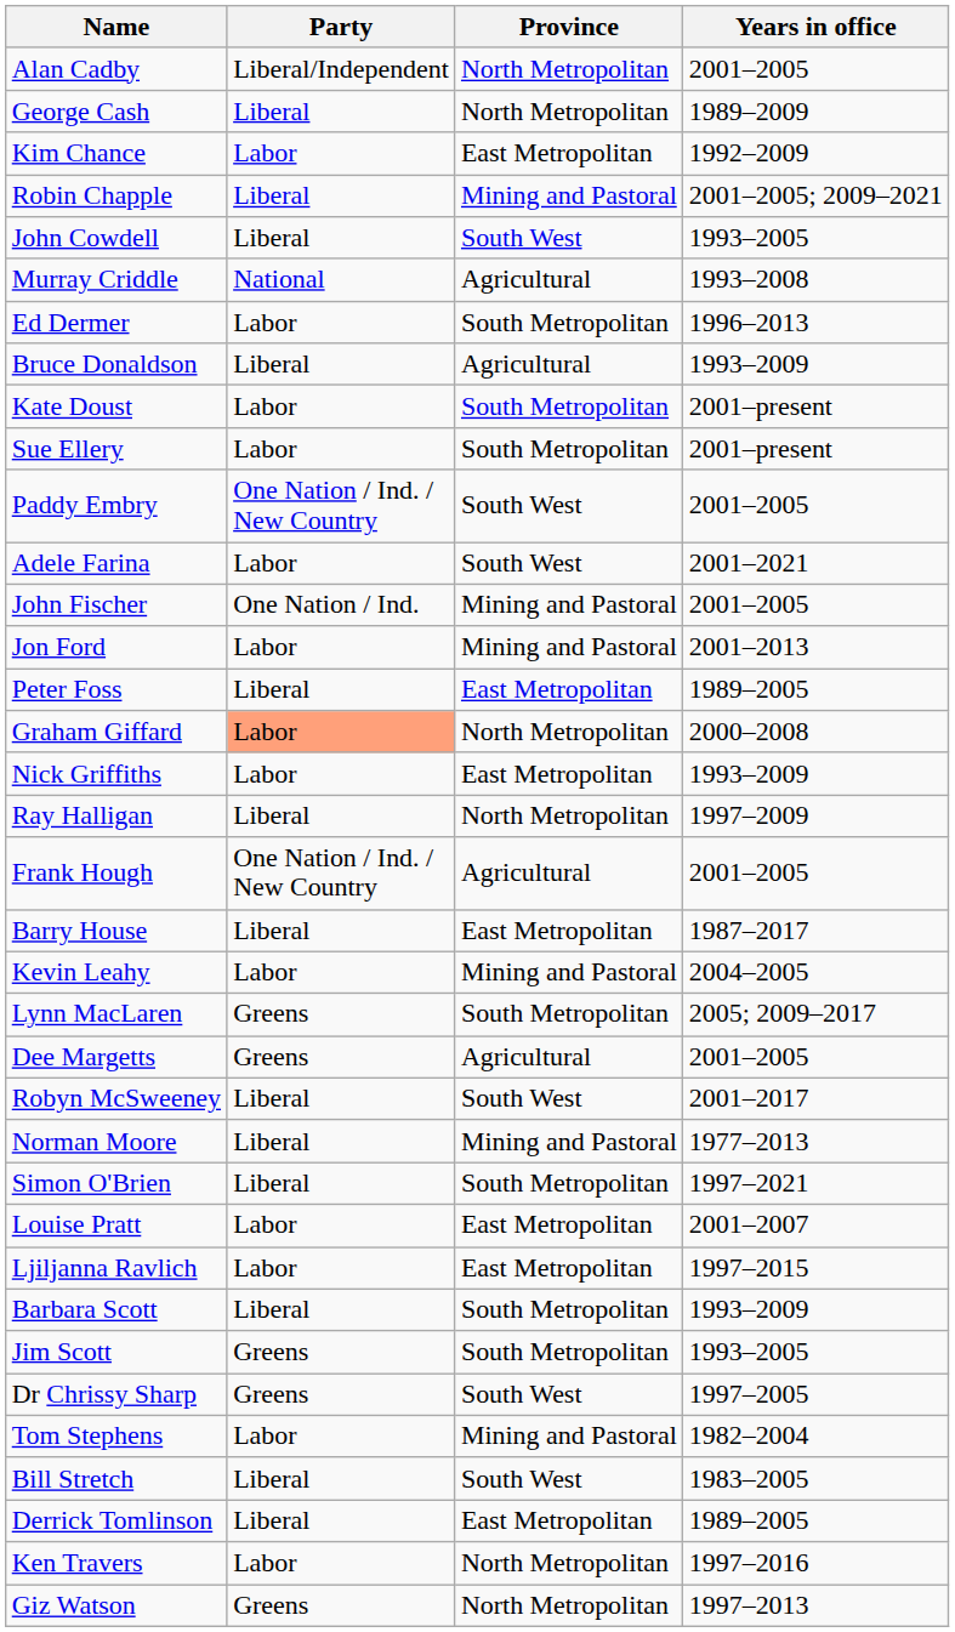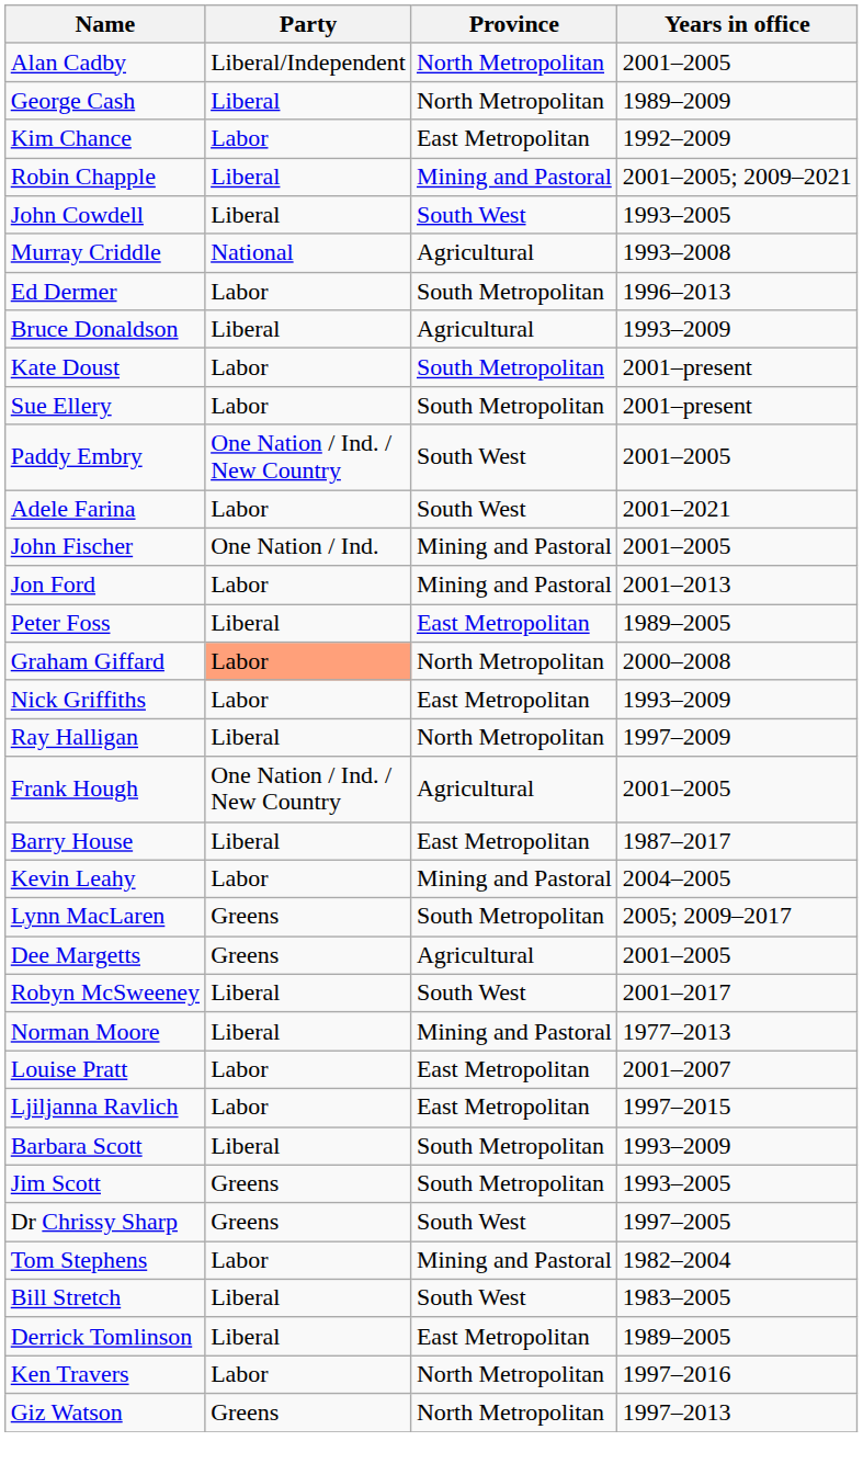- row: Simon O'Brien | Liberal | South Metropolitan | 1997–2021
